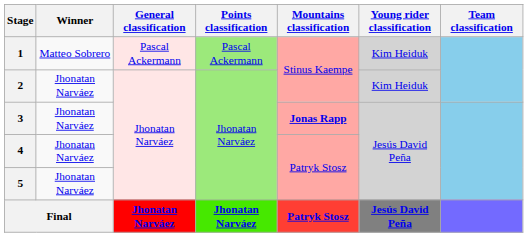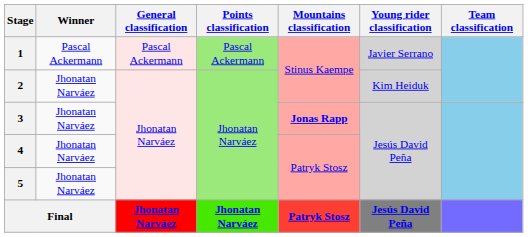1 | Winner: Matteo Sobrero -> Pascal Ackermann
1 | Young rider classification: Kim Heiduk -> Javier Serrano
